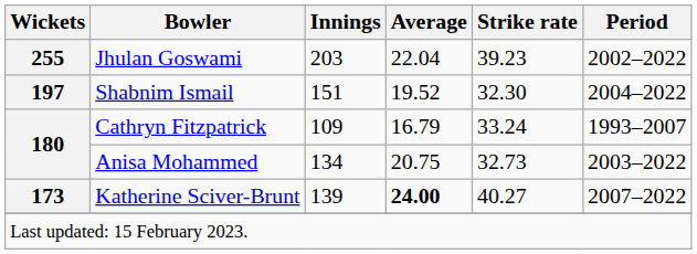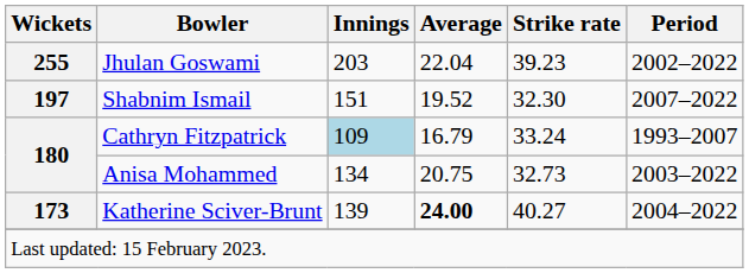Shabnim Ismail | Period: 2004–2022 -> 2007–2022
Cathryn Fitzpatrick | Innings: no background -> lightblue background
Katherine Sciver-Brunt | Period: 2007–2022 -> 2004–2022
